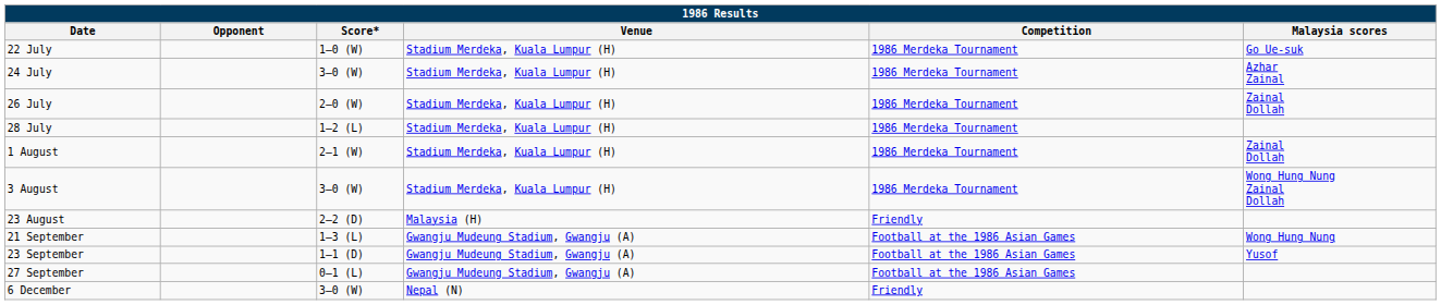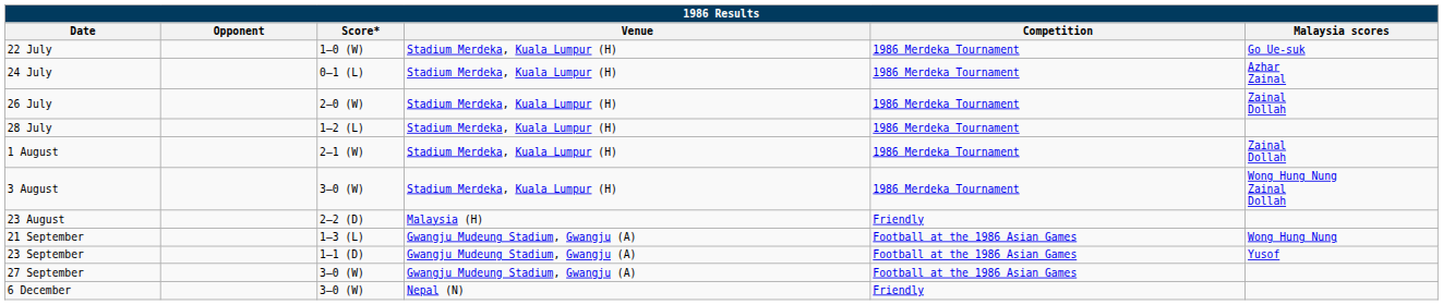24 July | Score*: 3–0 (W) -> 0–1 (L)
27 September | Score*: 0–1 (L) -> 3–0 (W)
